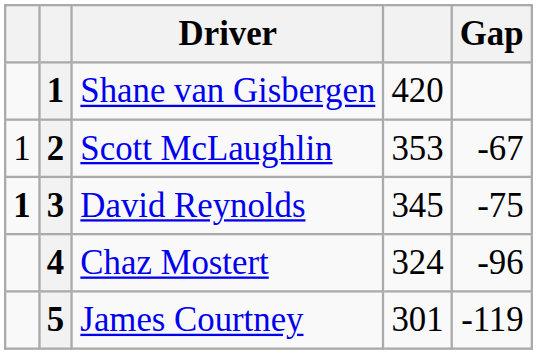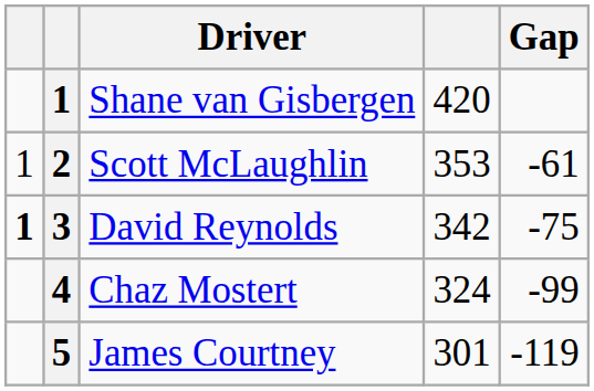Scott McLaughlin | Gap: -67 -> -61
David Reynolds | column 4: 345 -> 342
Chaz Mostert | Gap: -96 -> -99
